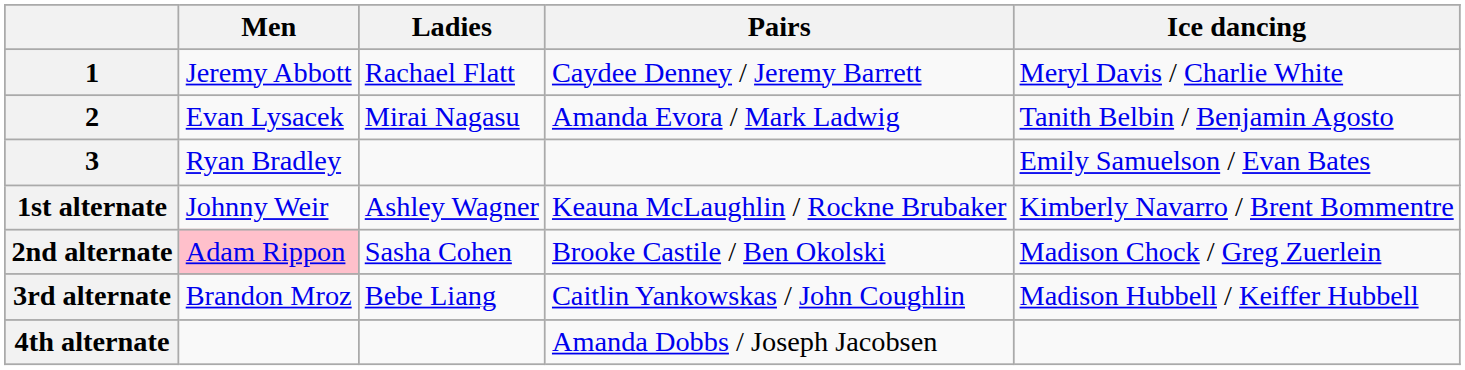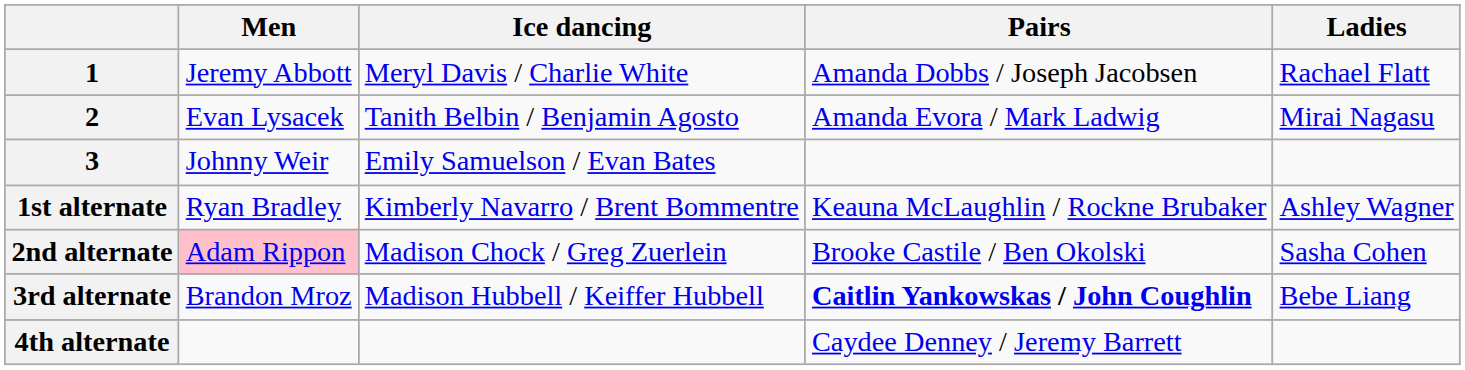columns swapped: Ladies <-> Ice dancing
1 | Pairs: Caydee Denney / Jeremy Barrett -> Amanda Dobbs / Joseph Jacobsen
3 | Men: Ryan Bradley -> Johnny Weir
1st alternate | Men: Johnny Weir -> Ryan Bradley
3rd alternate | Pairs: normal -> bold
4th alternate | Pairs: Amanda Dobbs / Joseph Jacobsen -> Caydee Denney / Jeremy Barrett
